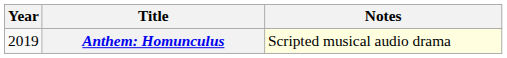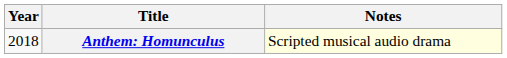Anthem: Homunculus | Year: 2019 -> 2018
